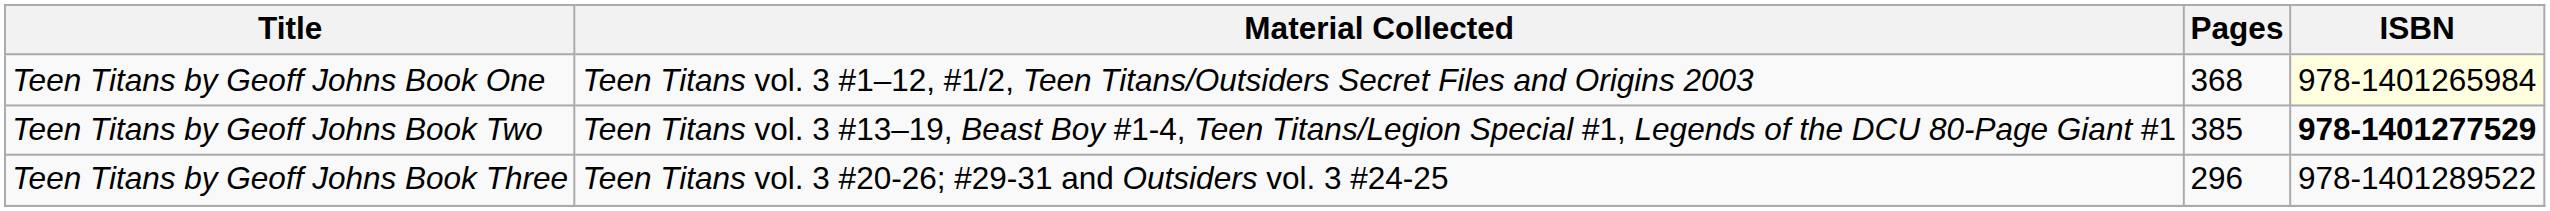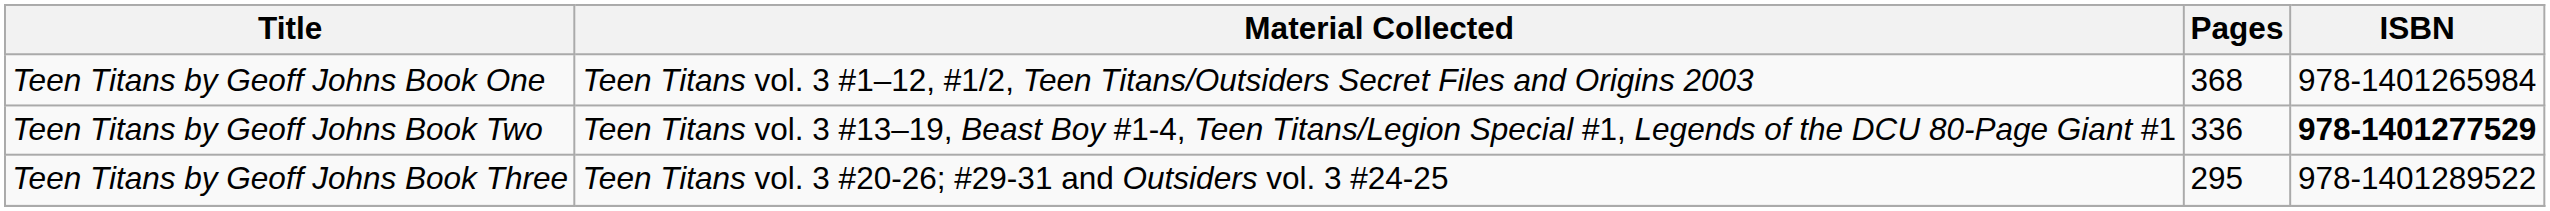Teen Titans by Geoff Johns Book One | ISBN: lightyellow background -> no background
Teen Titans by Geoff Johns Book Two | Pages: 385 -> 336
Teen Titans by Geoff Johns Book Three | Pages: 296 -> 295
